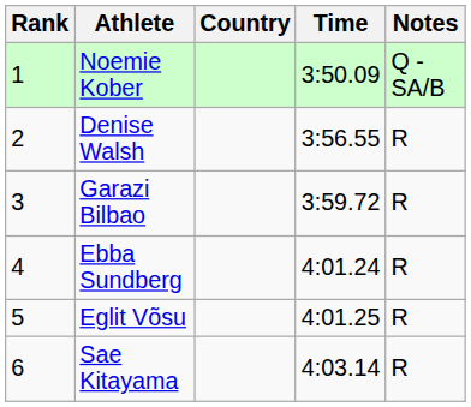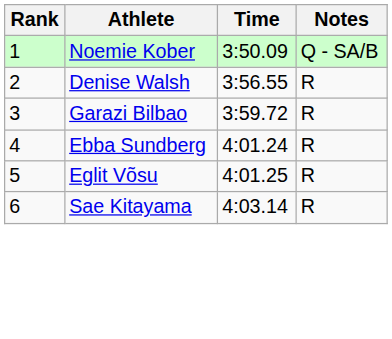- column: Country
